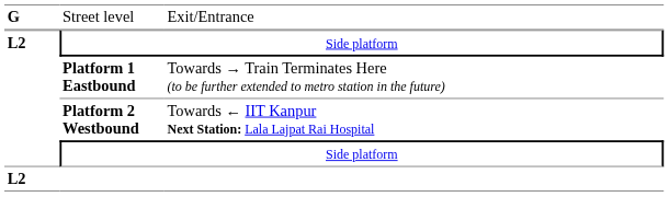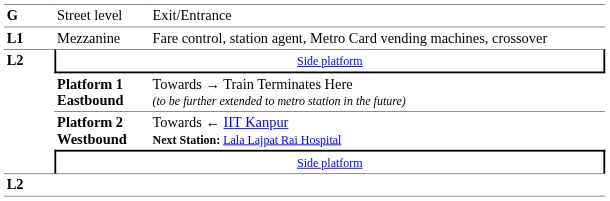+ row: L1 | Mezzanine | Fare control, station agent, Metro Card vending machines, crossover
